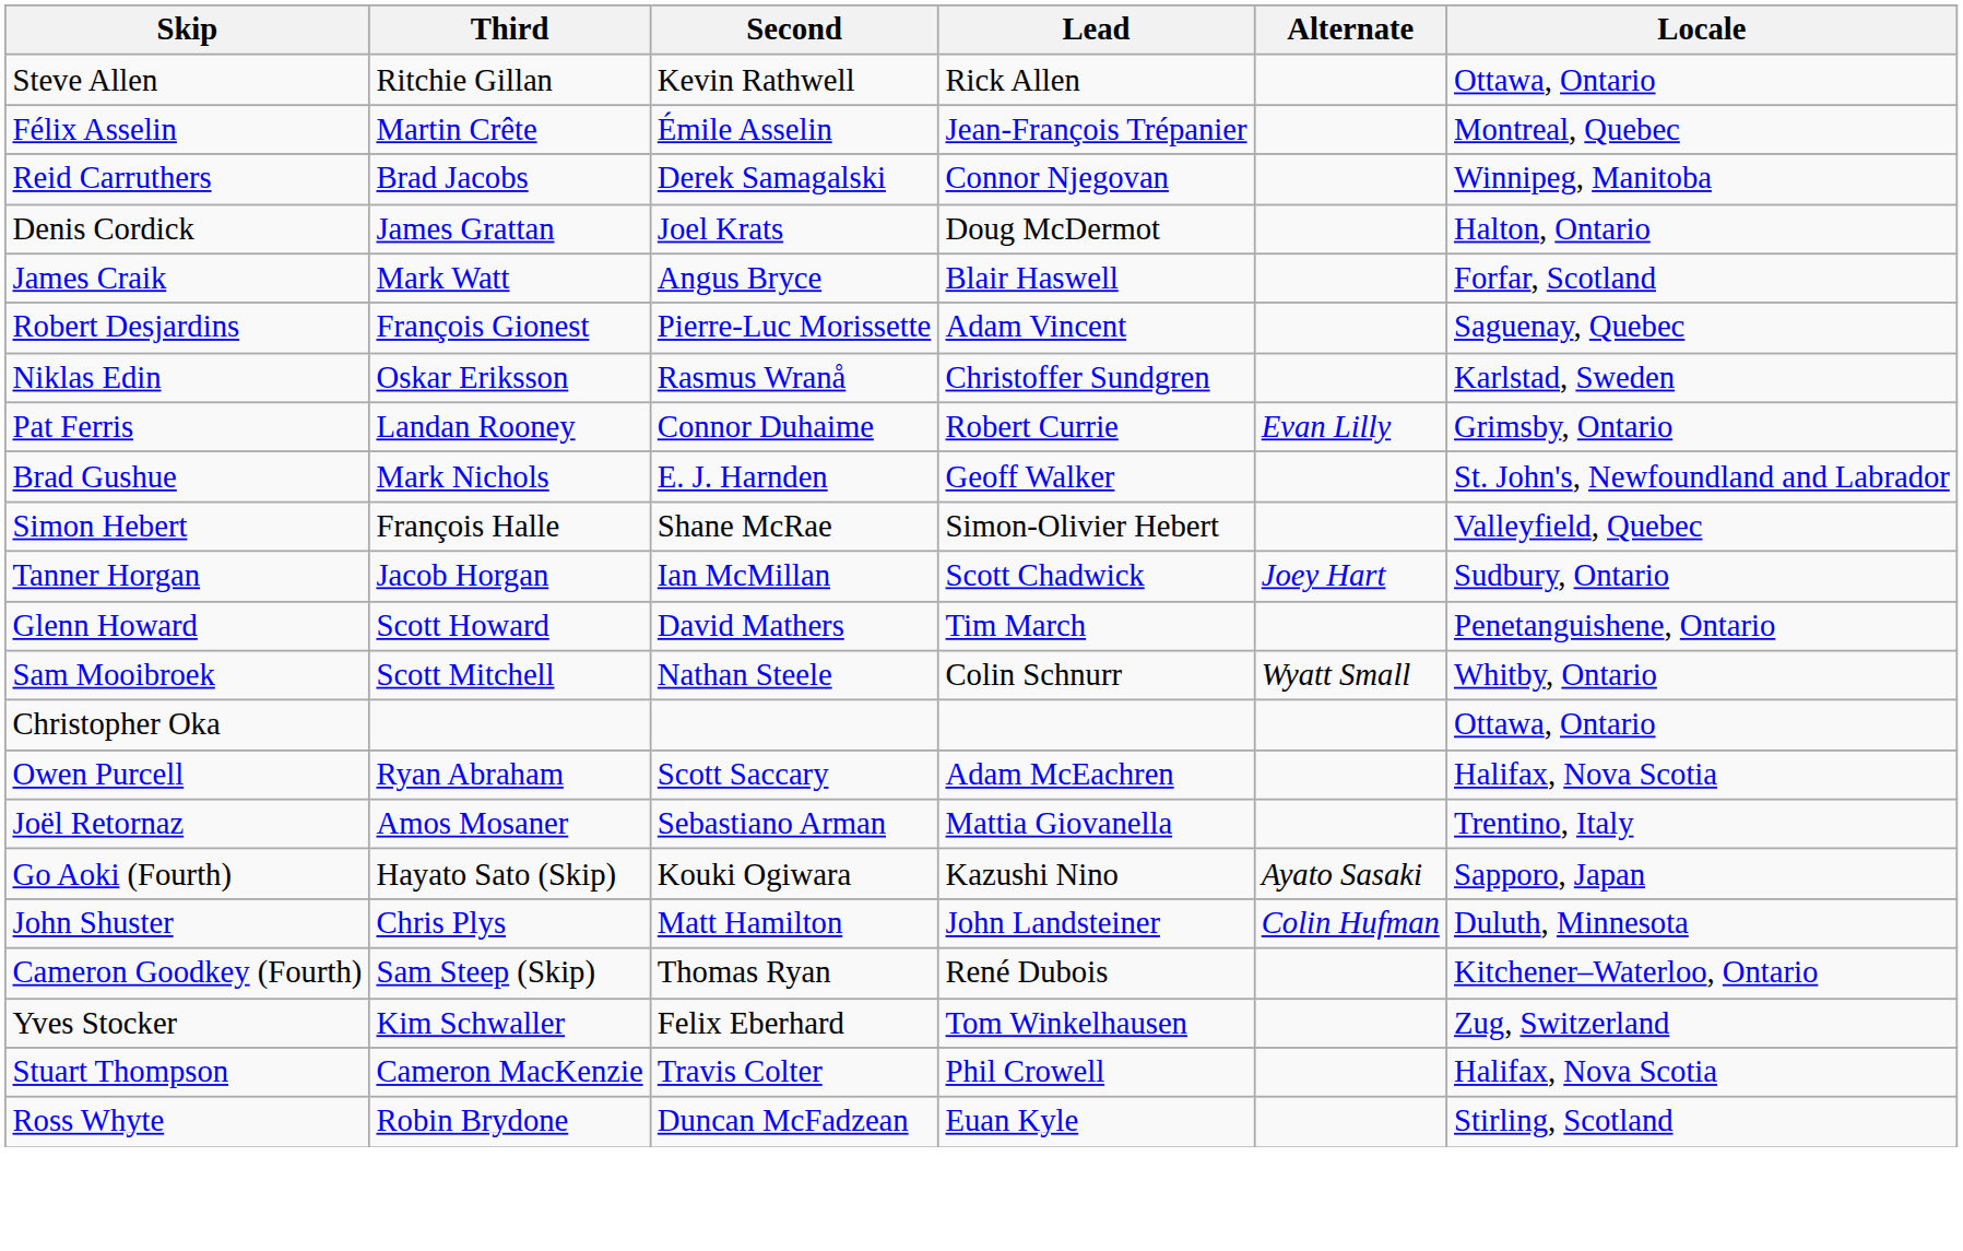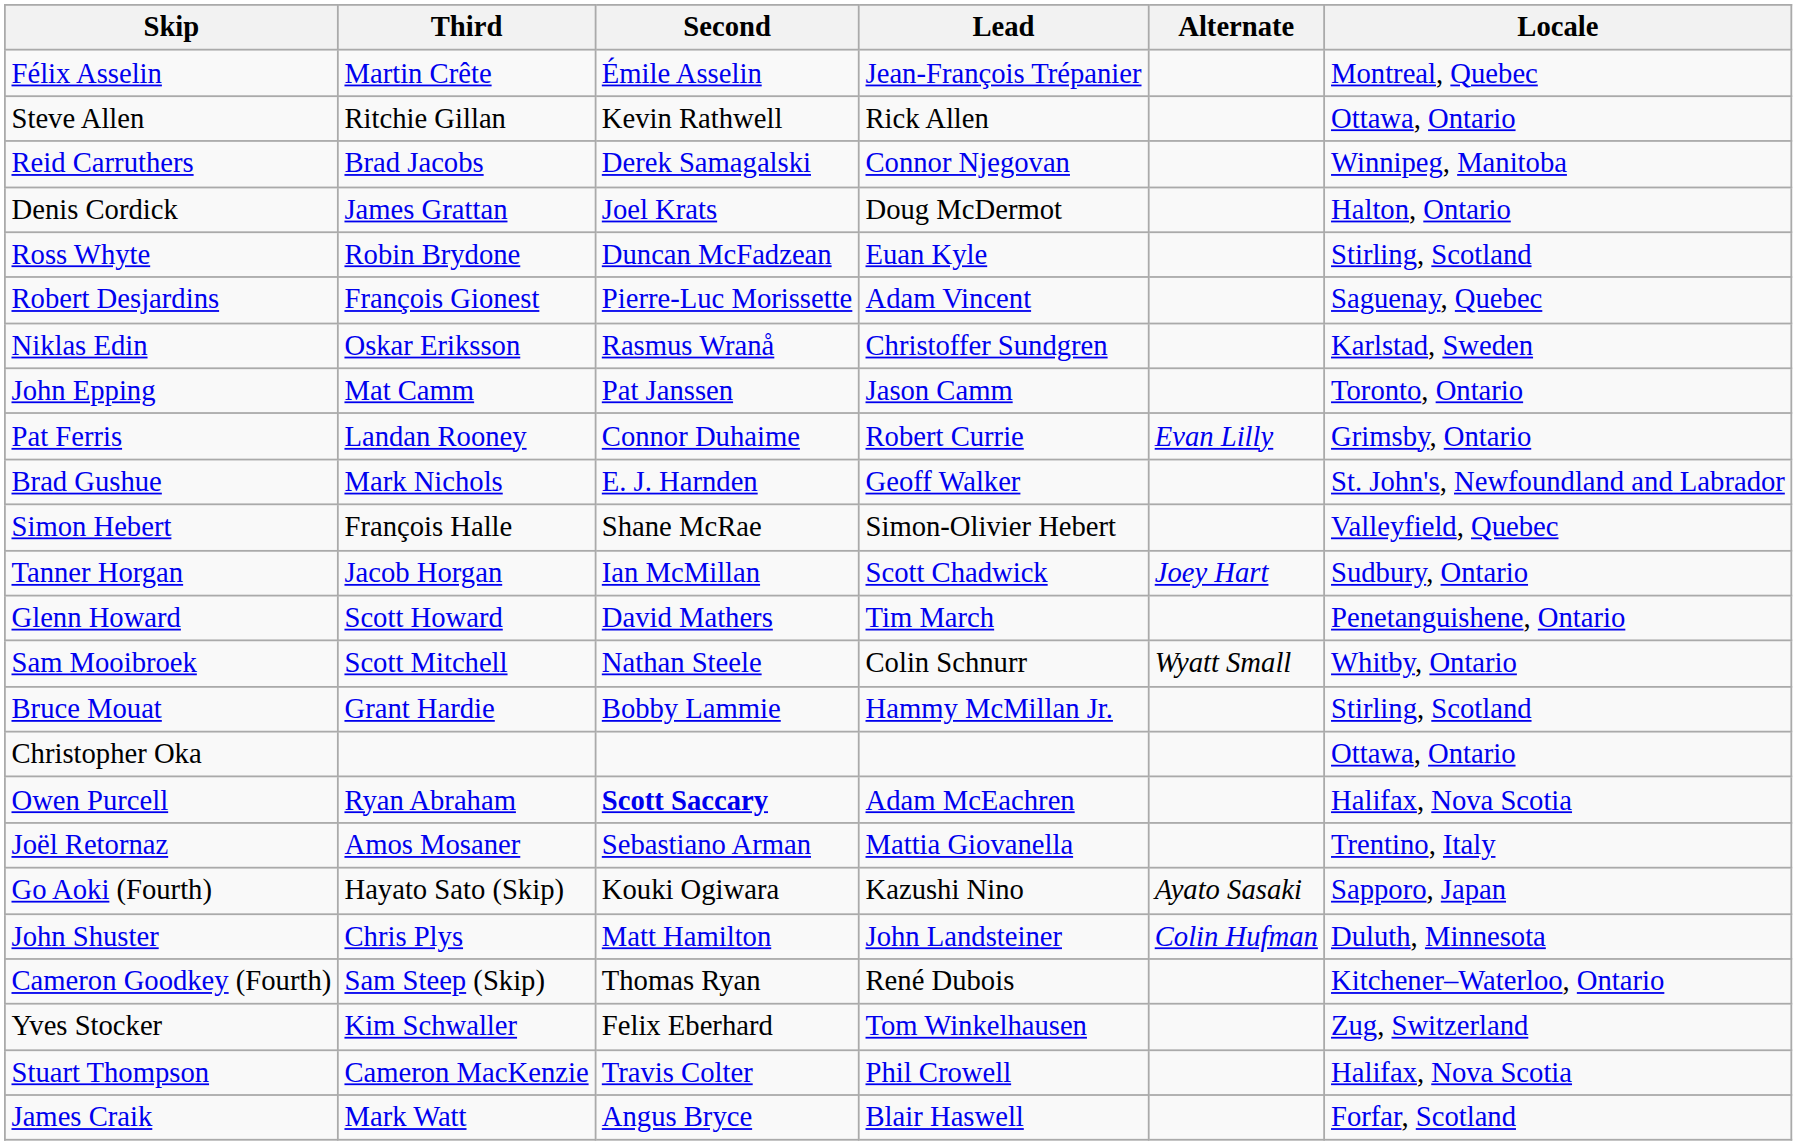rows swapped: Steve Allen <-> Félix Asselin
rows swapped: James Craik <-> Ross Whyte
+ row: John Epping | Mat Camm | Pat Janssen | Jason Camm | Toronto, Ontario
+ row: Bruce Mouat | Grant Hardie | Bobby Lammie | Hammy McMillan Jr. | Stirling, Scotland
Owen Purcell | Second: normal -> bold
